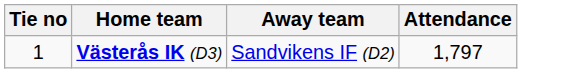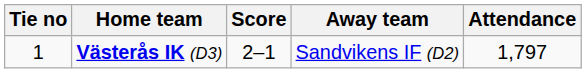+ column: Score | 2–1
